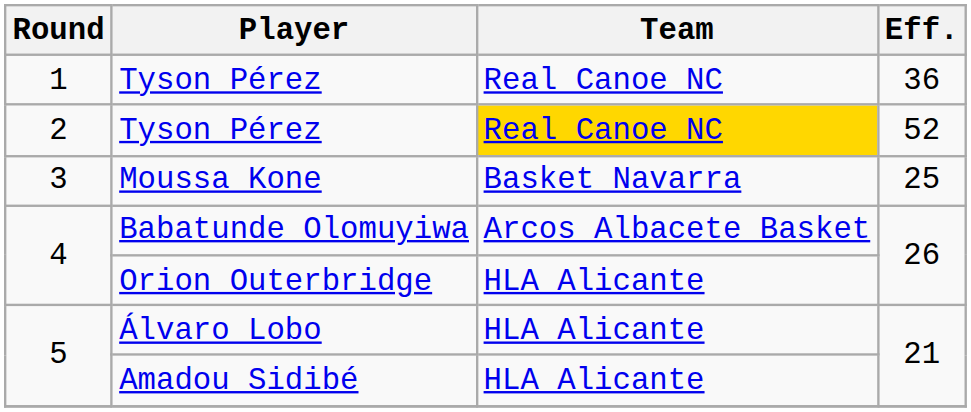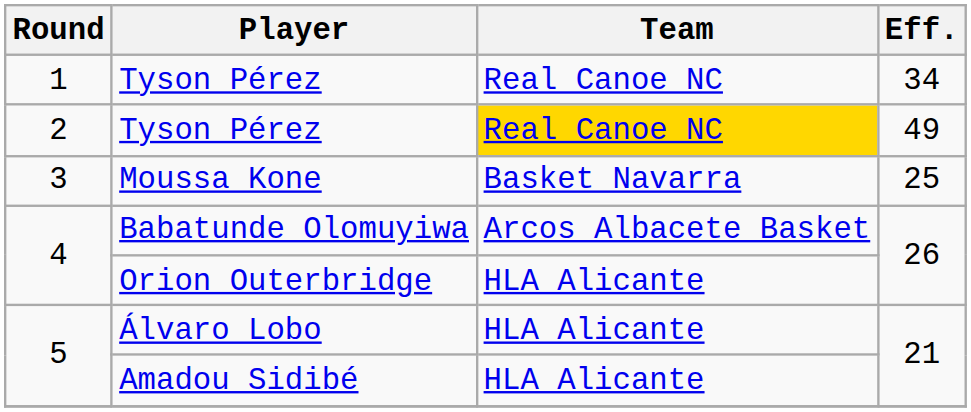1 / Tyson Pérez | Eff.: 36 -> 34
2 / Tyson Pérez | Eff.: 52 -> 49
